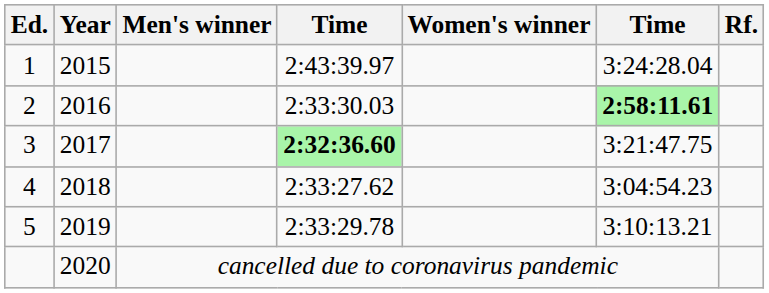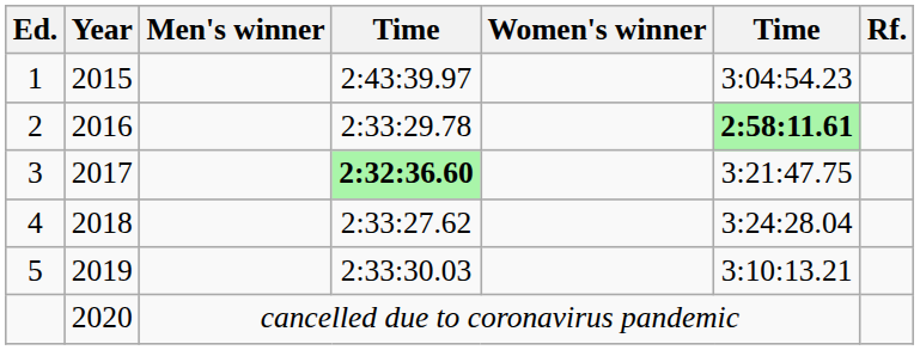1 | column 6: 3:24:28.04 -> 3:04:54.23
2 | column 4: 2:33:30.03 -> 2:33:29.78
4 | column 6: 3:04:54.23 -> 3:24:28.04
5 | column 4: 2:33:29.78 -> 2:33:30.03
